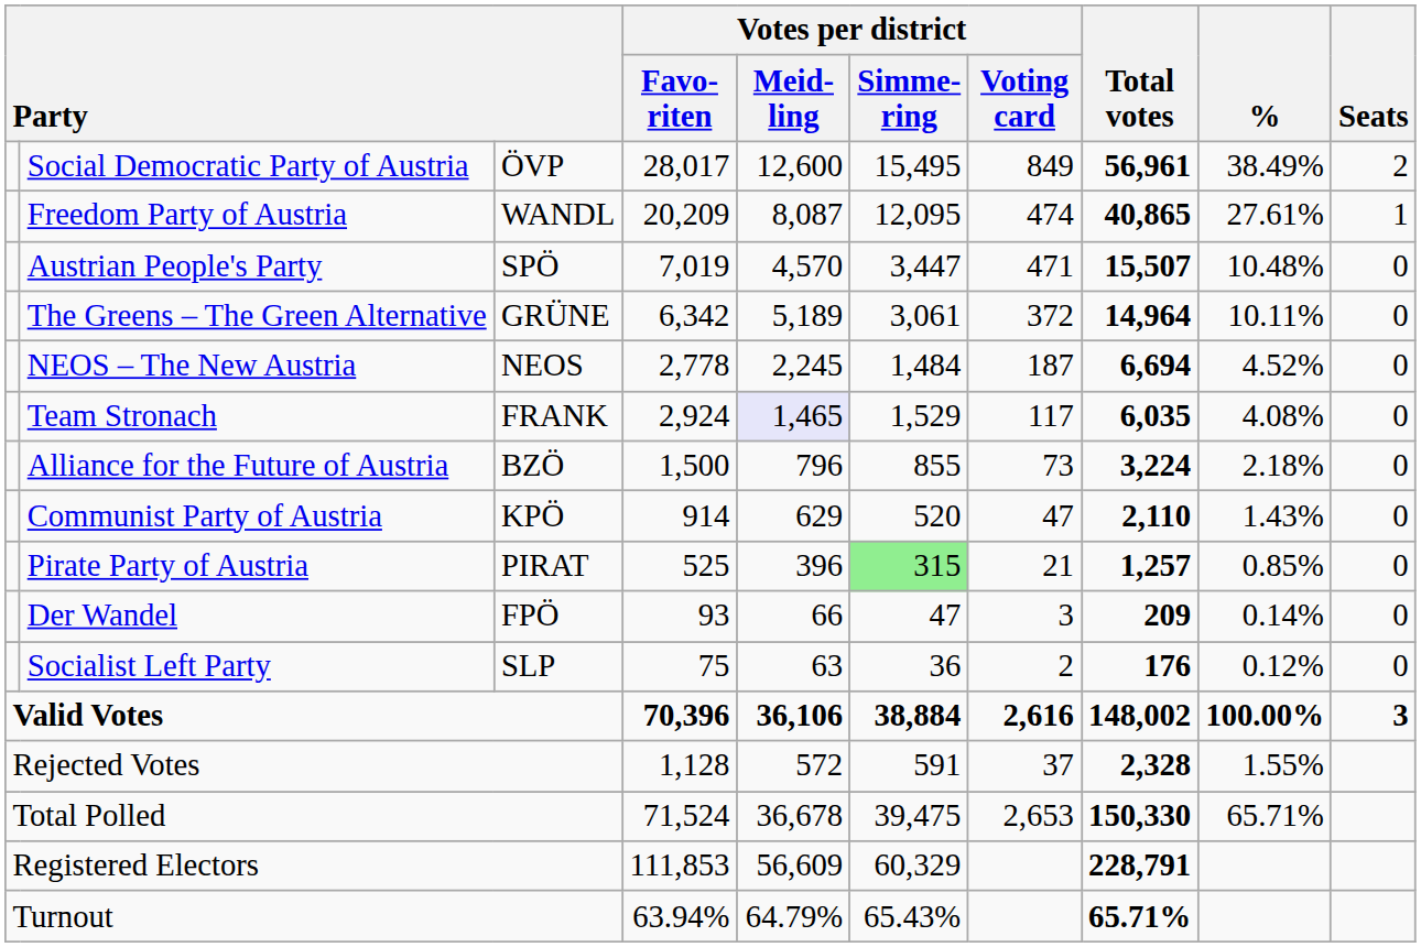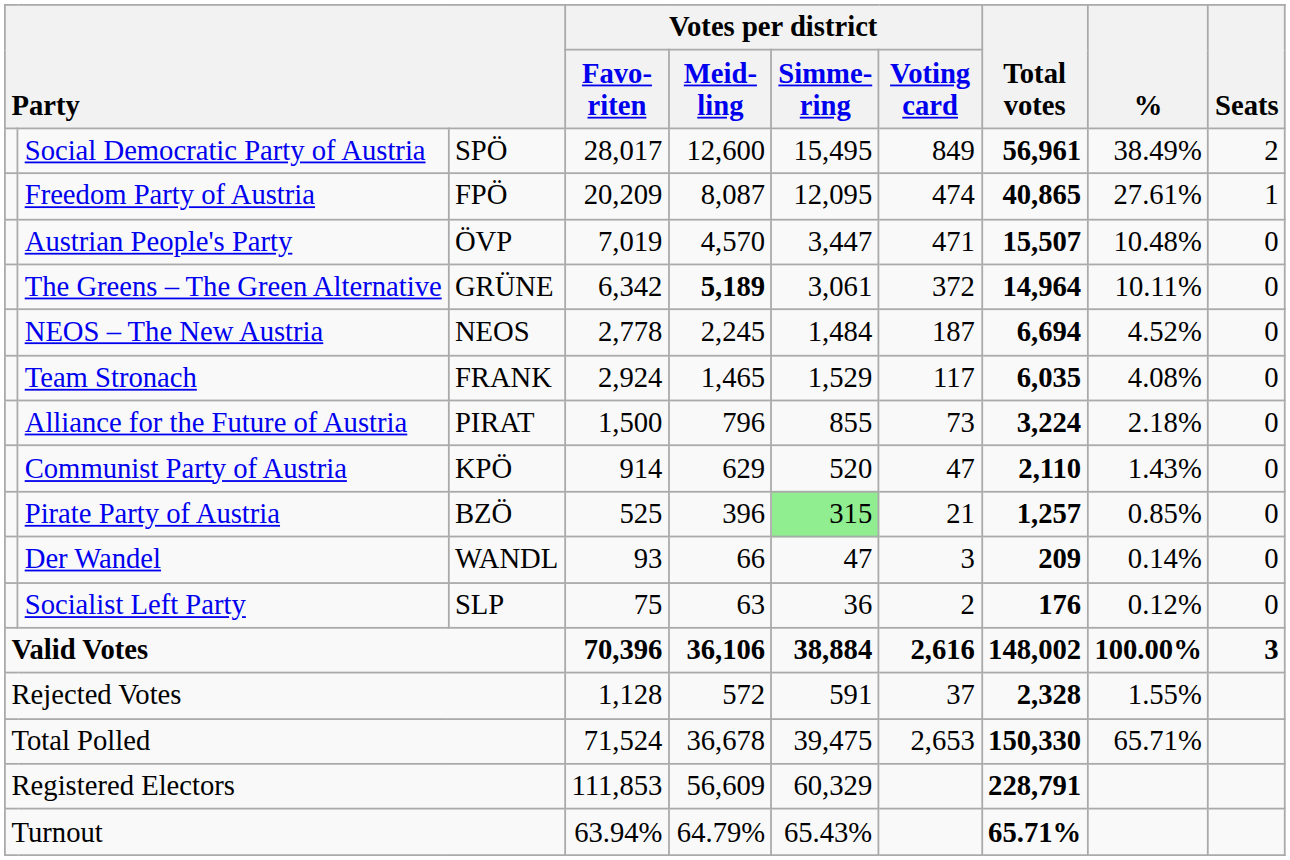Social Democratic Party of Austria | column 3: ÖVP -> SPÖ
Freedom Party of Austria | column 3: WANDL -> FPÖ
Austrian People's Party | column 3: SPÖ -> ÖVP
The Greens – The Green Alternative | Votes per district / Meid- ling: normal -> bold
Team Stronach | Votes per district / Meid- ling: lavender background -> no background
Alliance for the Future of Austria | column 3: BZÖ -> PIRAT
Pirate Party of Austria | column 3: PIRAT -> BZÖ
Der Wandel | column 3: FPÖ -> WANDL
